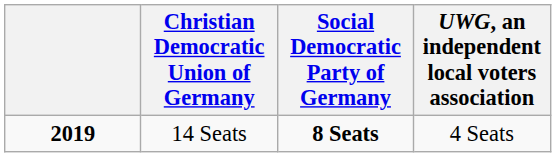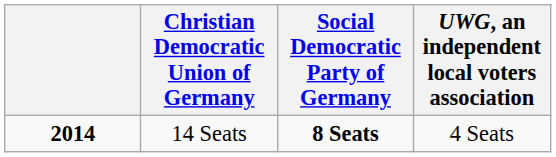14 Seats | column 1: 2019 -> 2014
